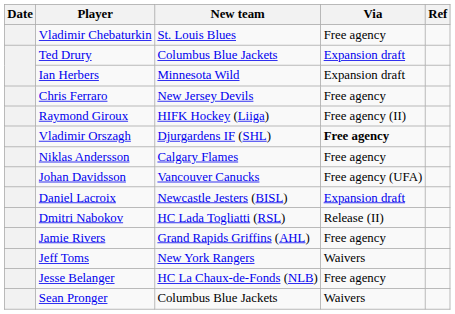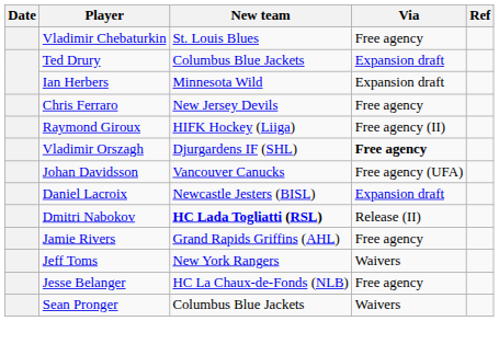- row: Niklas Andersson | Calgary Flames | Free agency
Dmitri Nabokov | New team: normal -> bold
